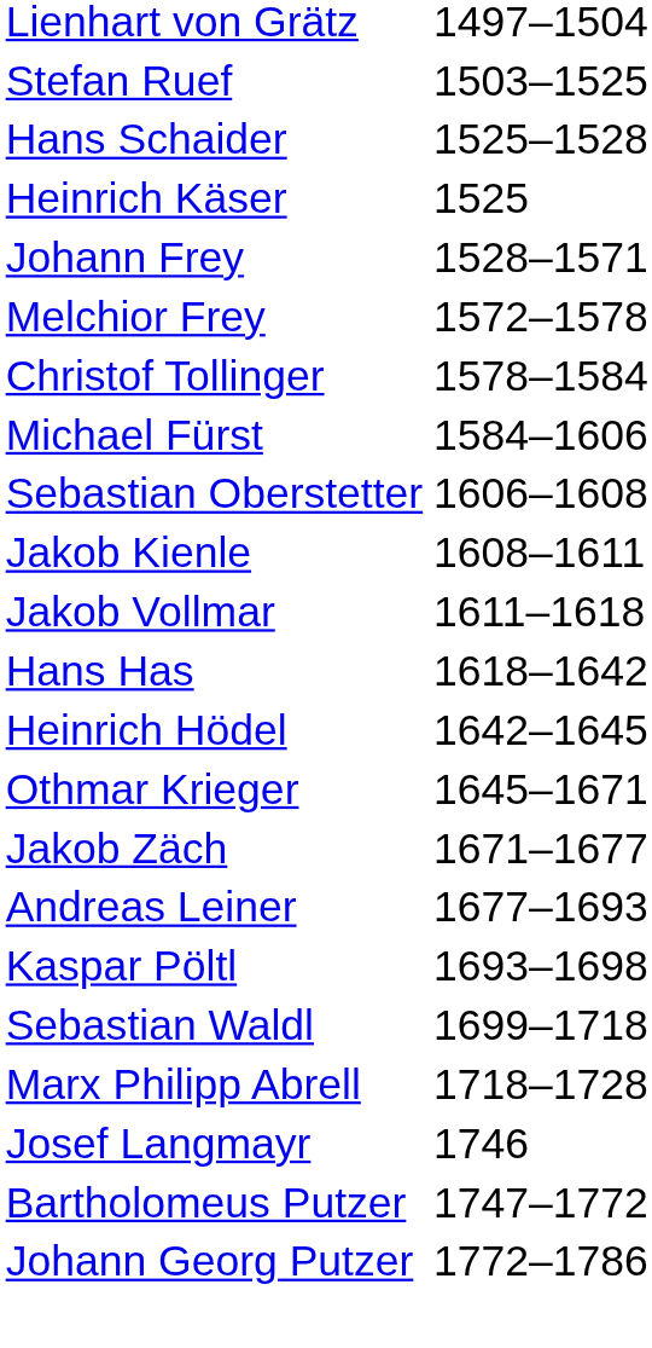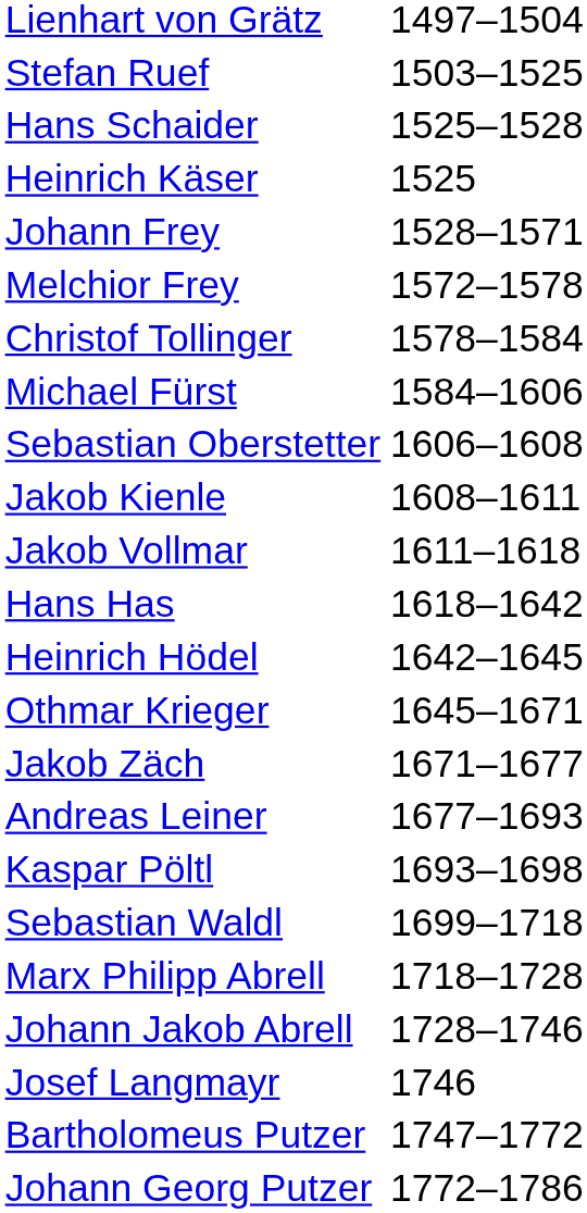+ row: Johann Jakob Abrell | 1728–1746
